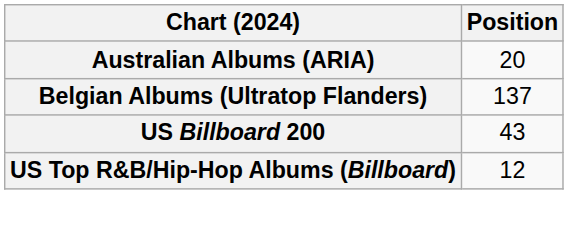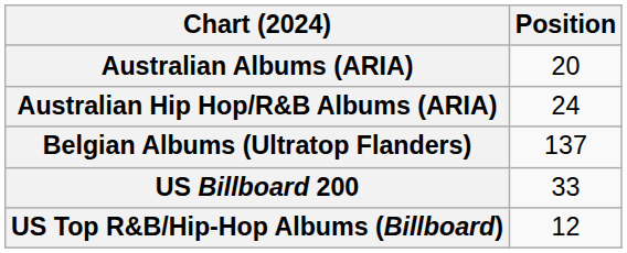+ row: Australian Hip Hop/R&B Albums (ARIA) | 24
US Billboard 200 | Position: 43 -> 33
